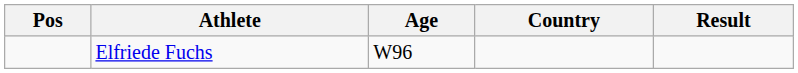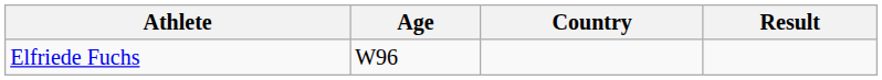- column: Pos
